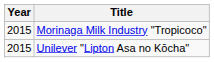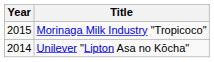Unilever "Lipton Asa no Kōcha" | Year: 2015 -> 2014
